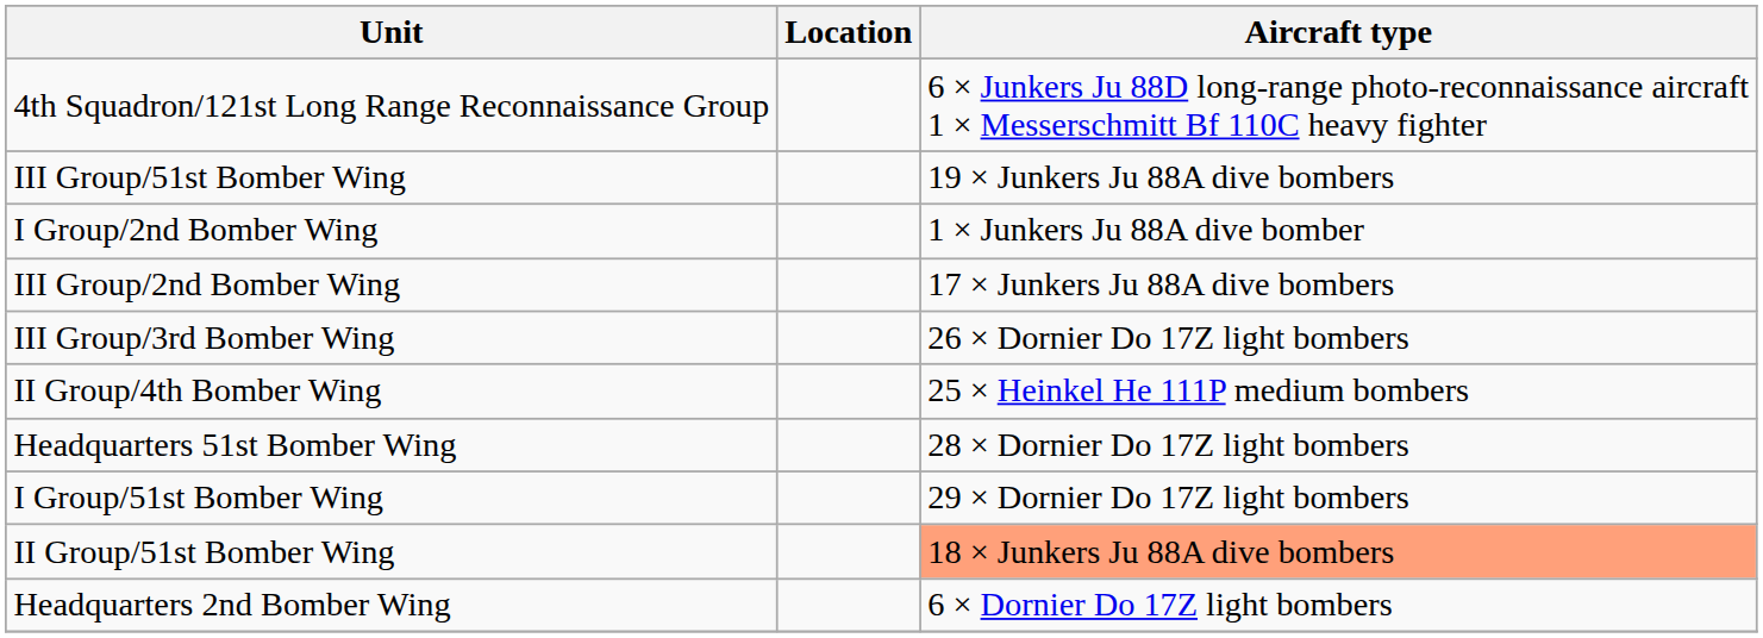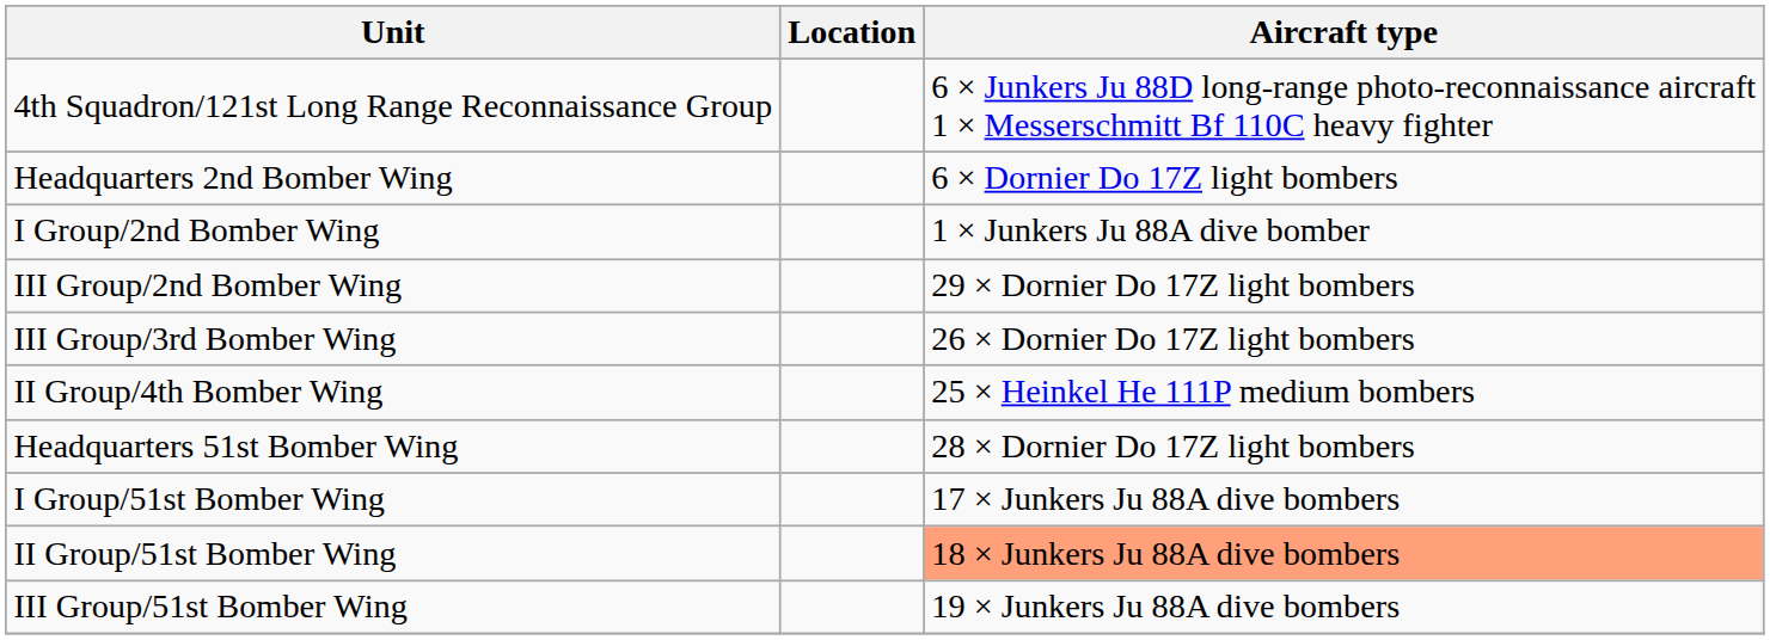rows swapped: Headquarters 2nd Bomber Wing <-> III Group/51st Bomber Wing
III Group/2nd Bomber Wing | Aircraft type: 17 × Junkers Ju 88A dive bombers -> 29 × Dornier Do 17Z light bombers
I Group/51st Bomber Wing | Aircraft type: 29 × Dornier Do 17Z light bombers -> 17 × Junkers Ju 88A dive bombers
